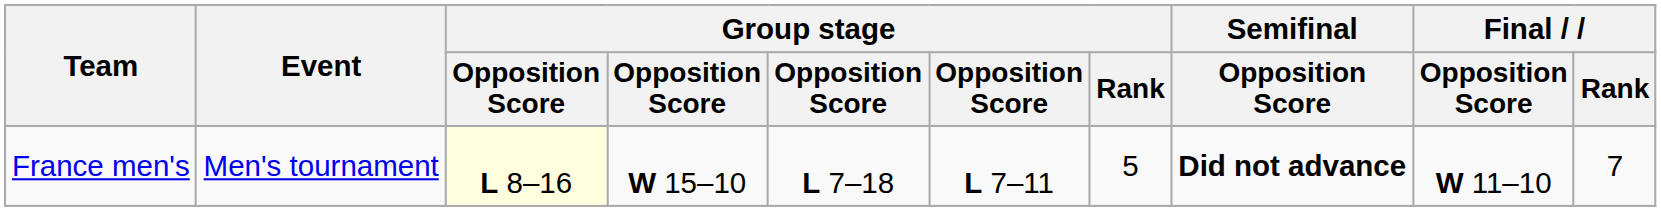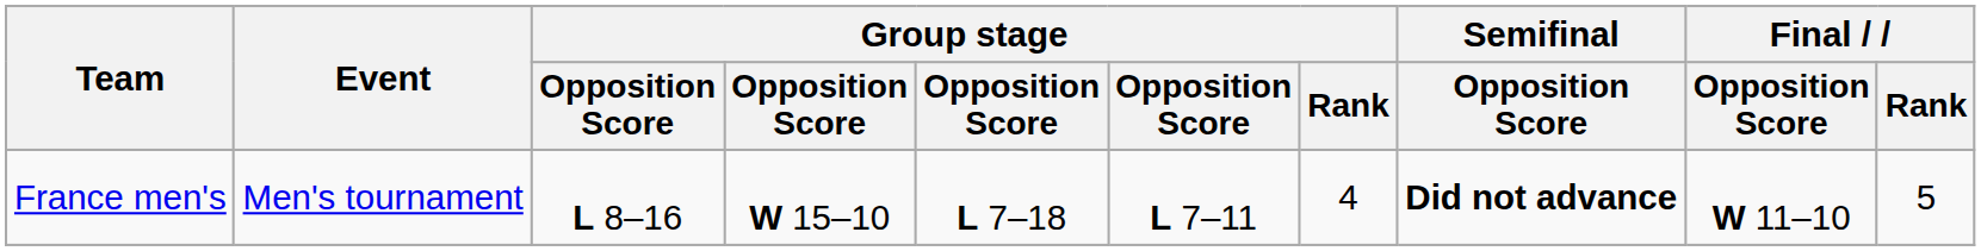France men's | column 3: lightyellow background -> no background
France men's | Group stage / Rank: 5 -> 4
France men's | Final / Rank: 7 -> 5
